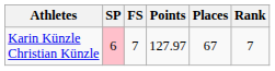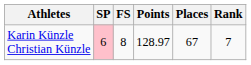Karin Künzle Christian Künzle | FS: 7 -> 8
Karin Künzle Christian Künzle | Points: 127.97 -> 128.97
